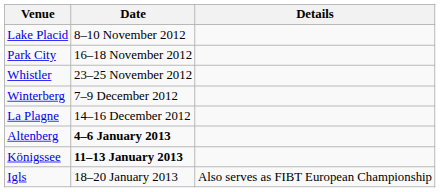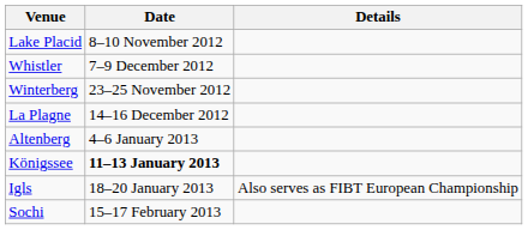- row: Park City | 16–18 November 2012
Whistler | Date: 23–25 November 2012 -> 7–9 December 2012
Winterberg | Date: 7–9 December 2012 -> 23–25 November 2012
Altenberg | Date: bold -> normal
+ row: Sochi | 15–17 February 2013
